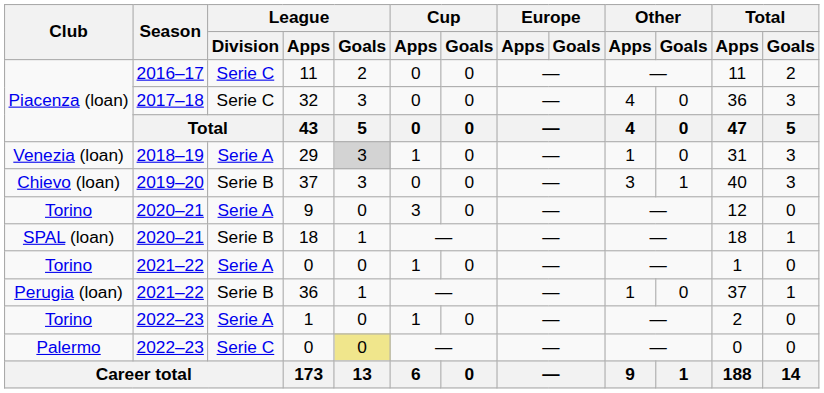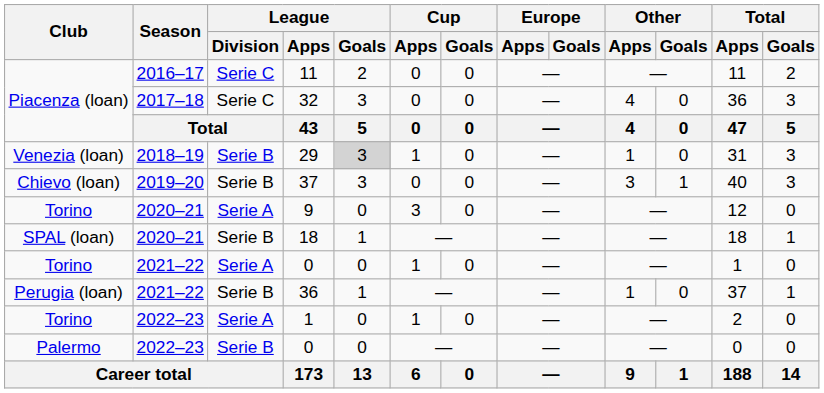29 | League / Division: Serie A -> Serie B
Palermo / 0 | League / Division: Serie C -> Serie B
Palermo / 0 | League / Goals: khaki background -> no background
